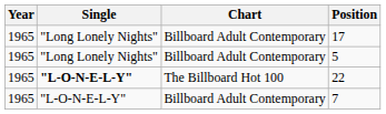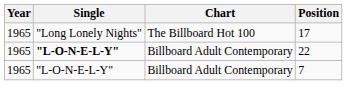17 | Chart: Billboard Adult Contemporary -> The Billboard Hot 100
- row: 1965 | "Long Lonely Nights" | Billboard Adult Contemporary | 5
22 | Chart: The Billboard Hot 100 -> Billboard Adult Contemporary
